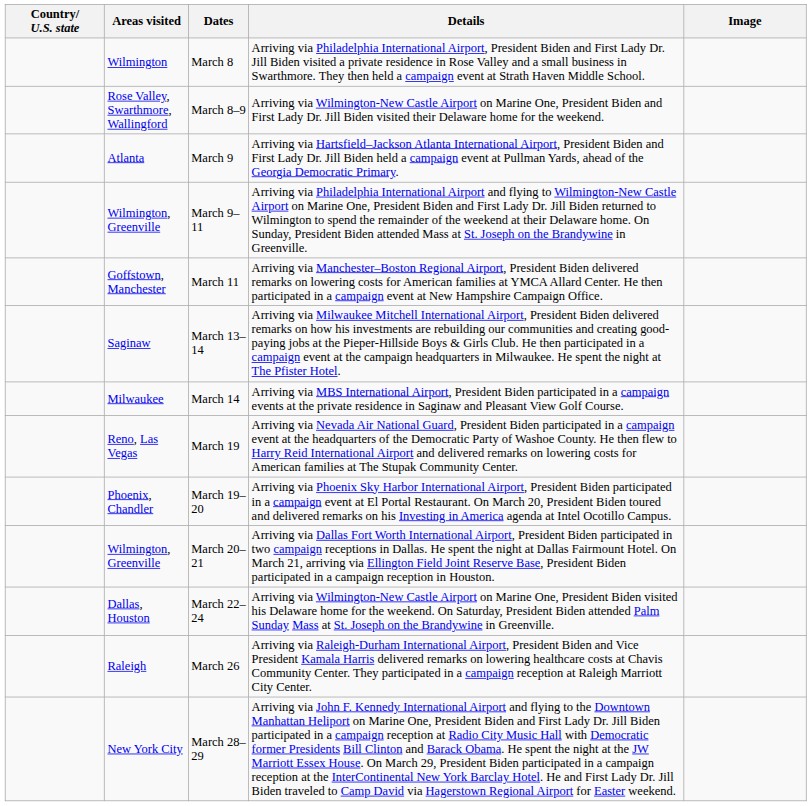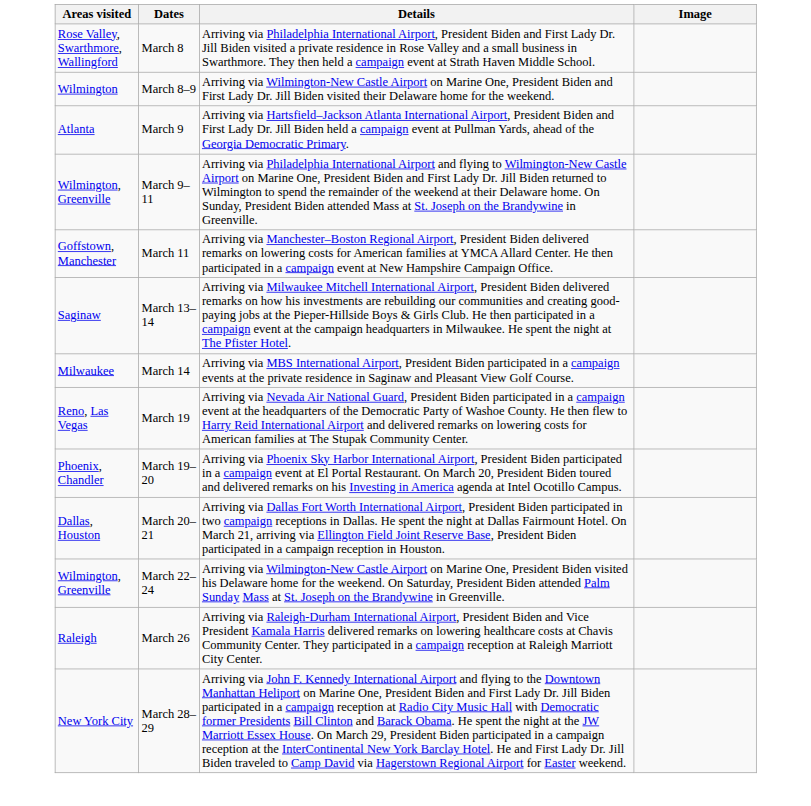- column: Country/ U.S. state
March 8 | Areas visited: Wilmington -> Rose Valley, Swarthmore, Wallingford
March 8–9 | Areas visited: Rose Valley, Swarthmore, Wallingford -> Wilmington
March 20–21 | Areas visited: Wilmington, Greenville -> Dallas, Houston
March 22–24 | Areas visited: Dallas, Houston -> Wilmington, Greenville
